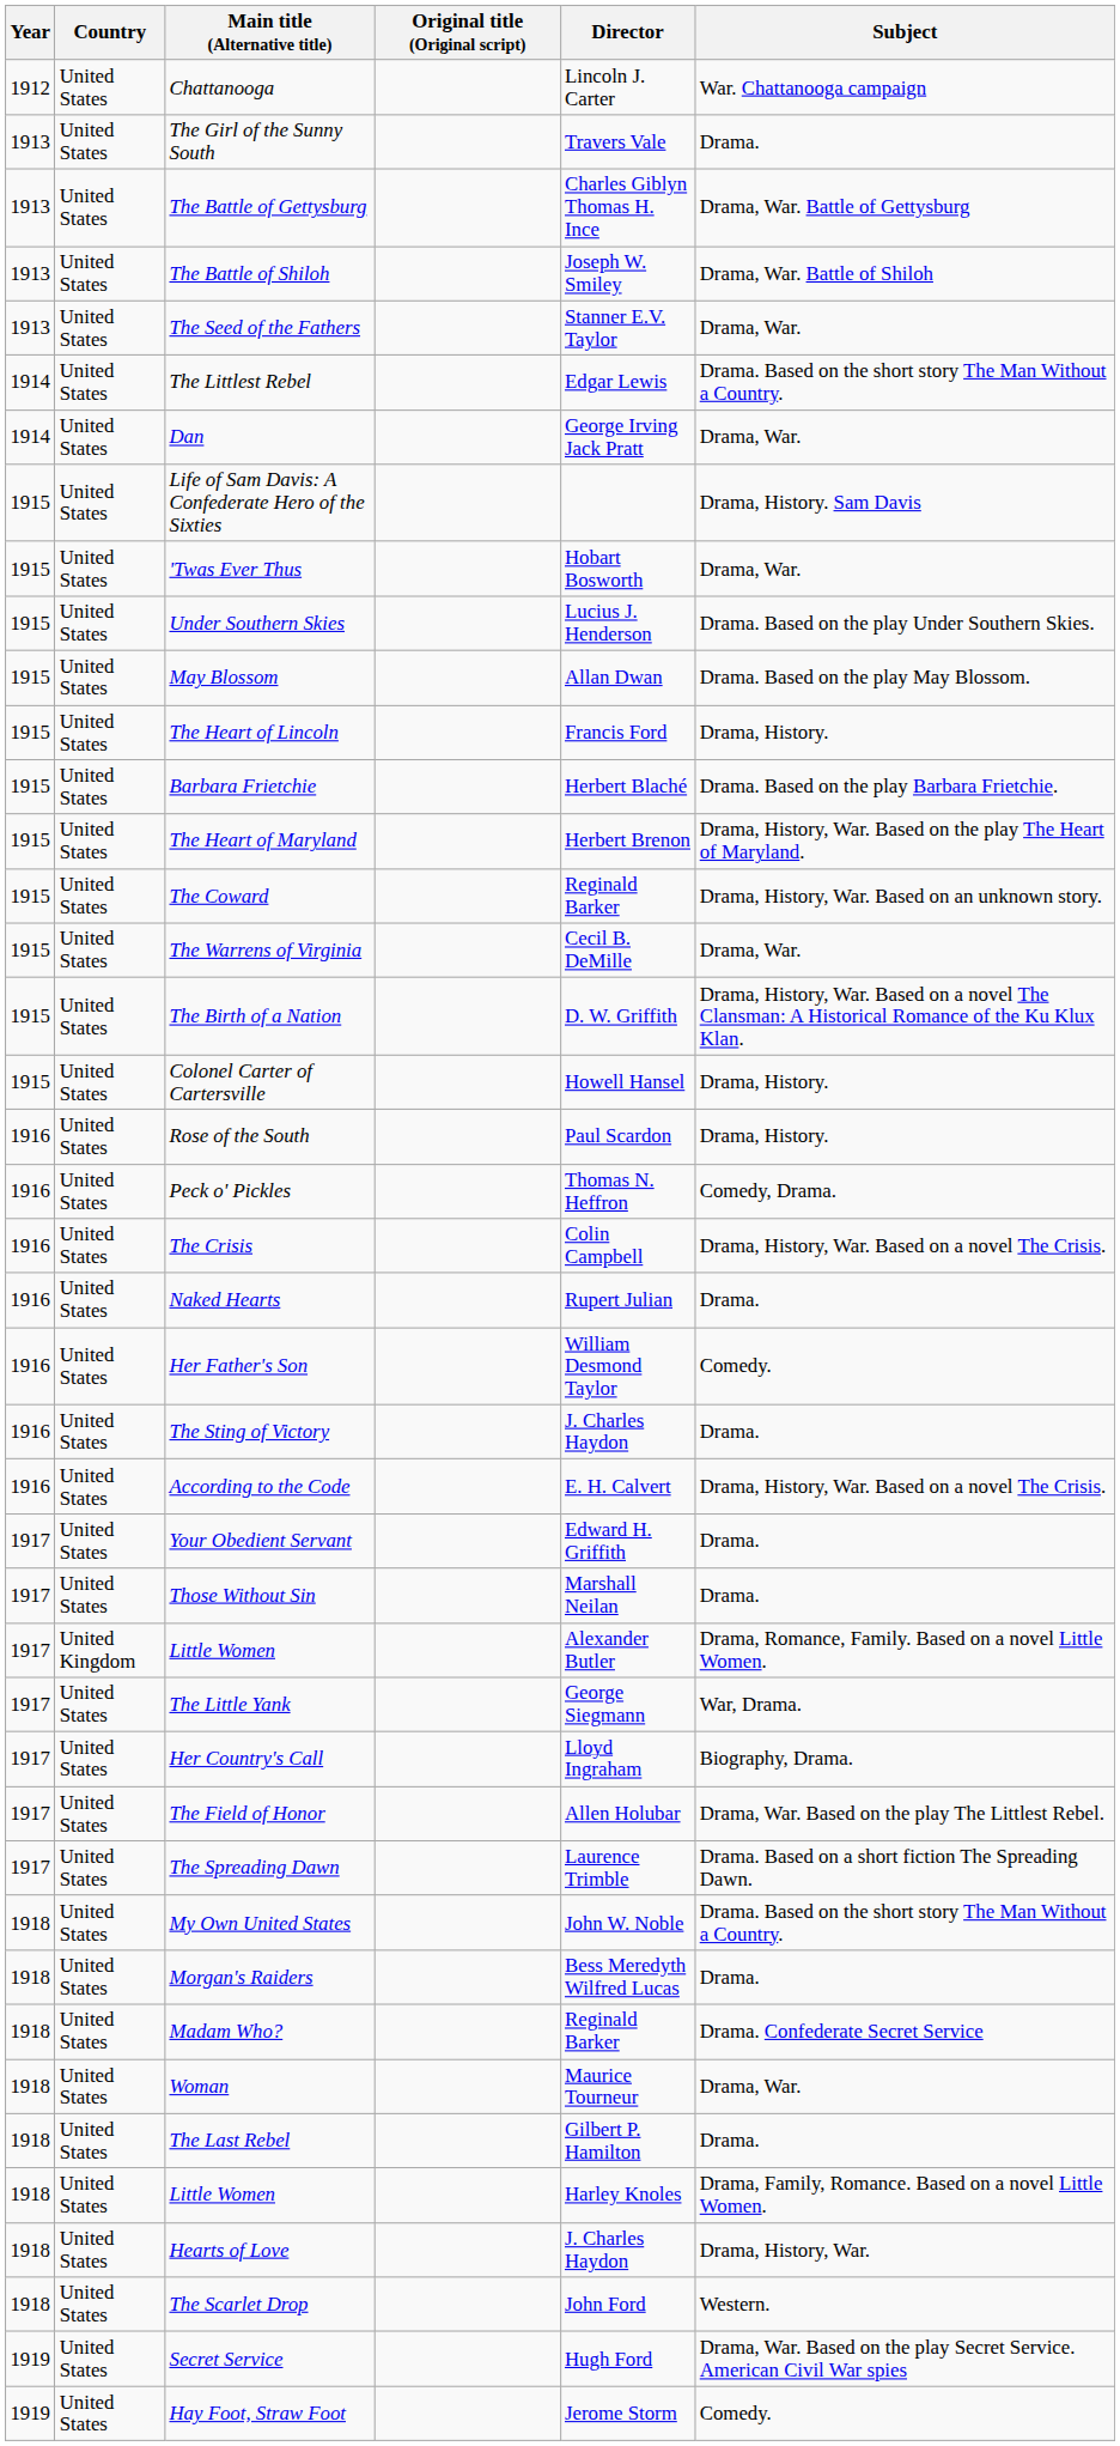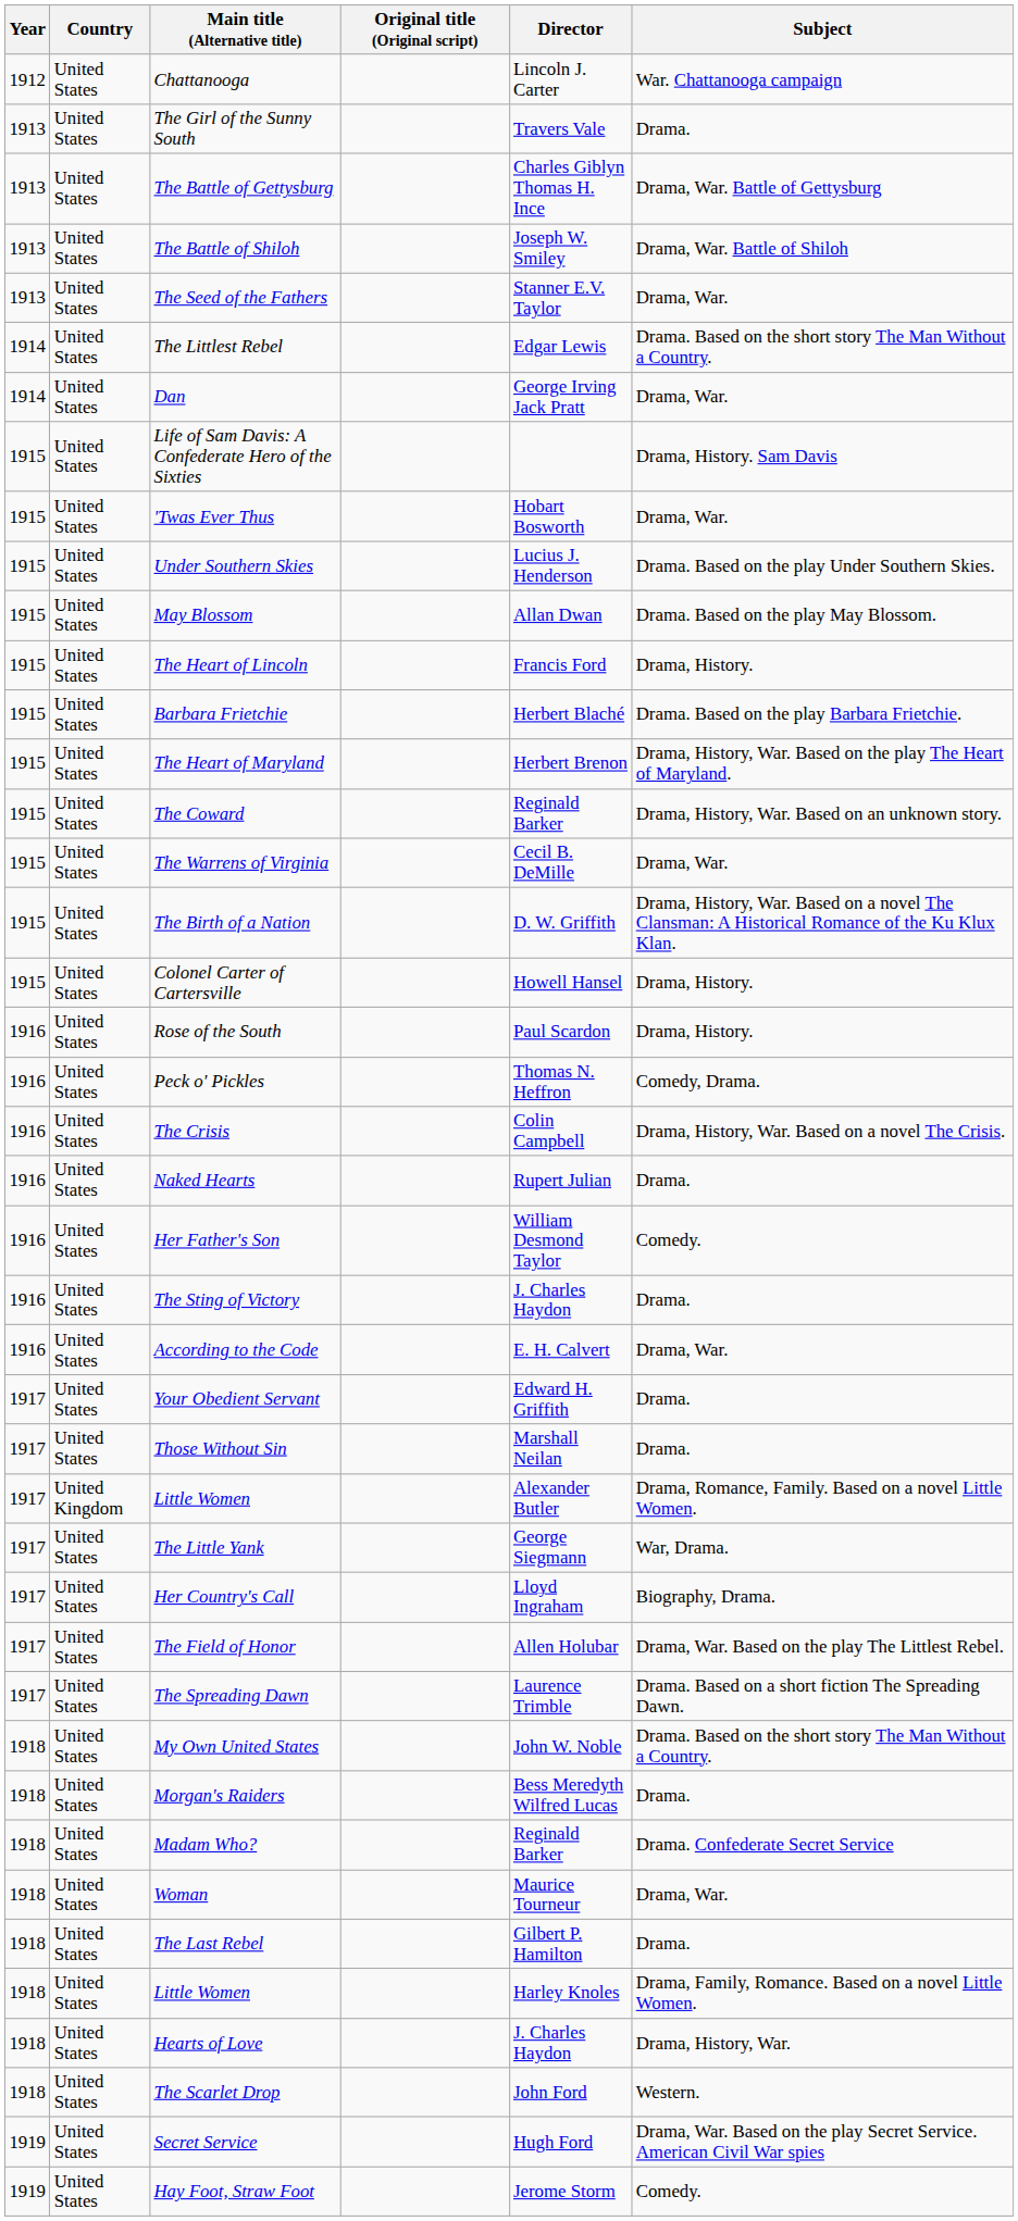According to the Code | Subject: Drama, History, War. Based on a novel The Crisis. -> Drama, War.
